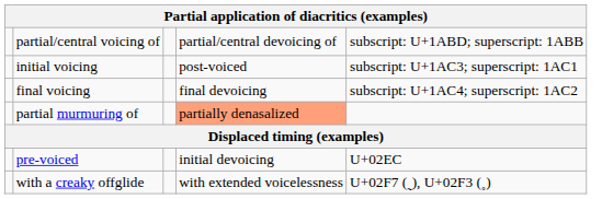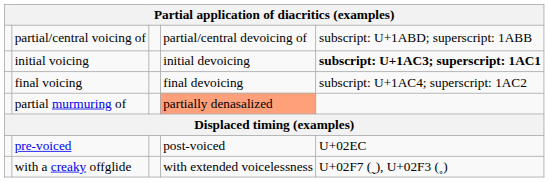initial voicing | column 4: post-voiced -> initial devoicing
initial voicing | column 5: normal -> bold
pre-voiced | column 4: initial devoicing -> post-voiced
